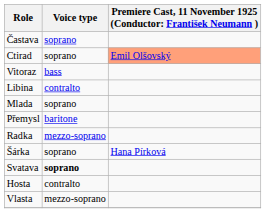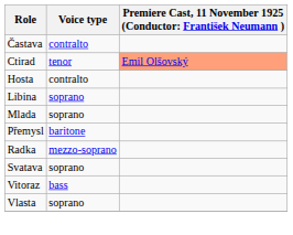Častava | Voice type: soprano -> contralto
Ctirad | Voice type: soprano -> tenor
rows swapped: Hosta <-> Vitoraz
Libina | Voice type: contralto -> soprano
- row: Šárka | soprano | Hana Pírková
Svatava | Voice type: bold -> normal
Vlasta | Voice type: mezzo-soprano -> soprano
